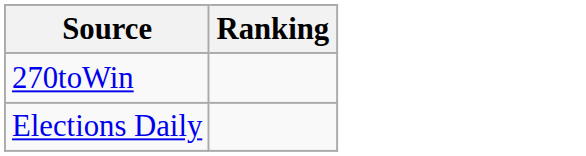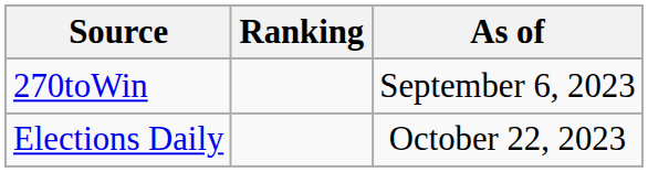+ column: As of | September 6, 2023 | October 22, 2023
